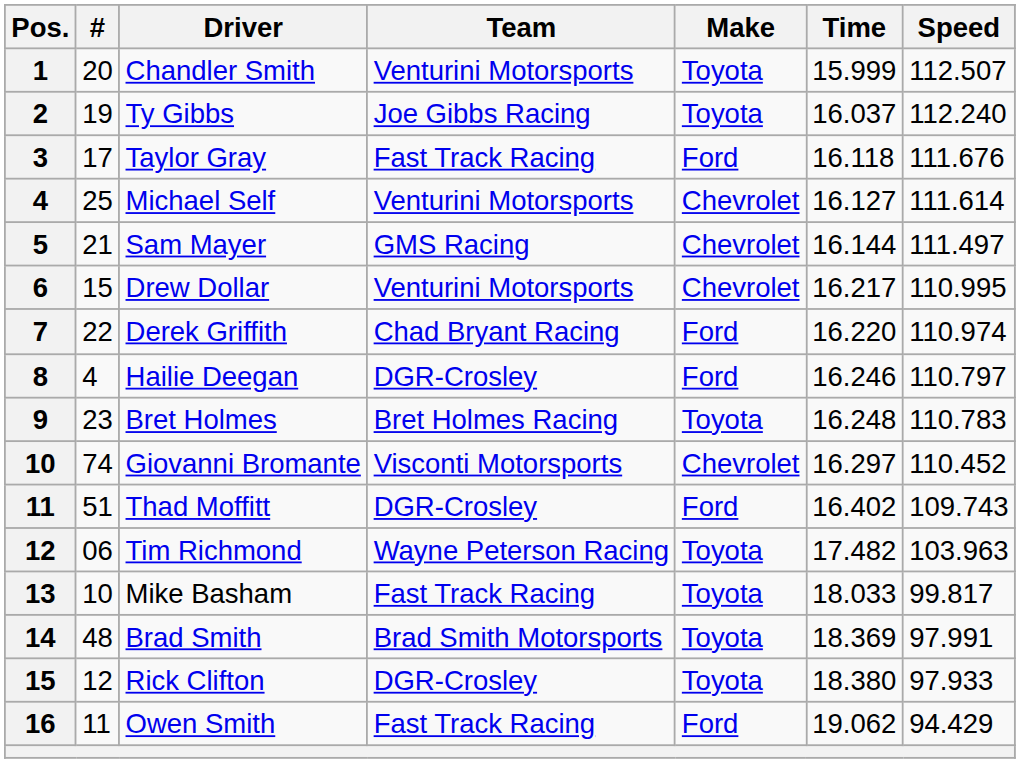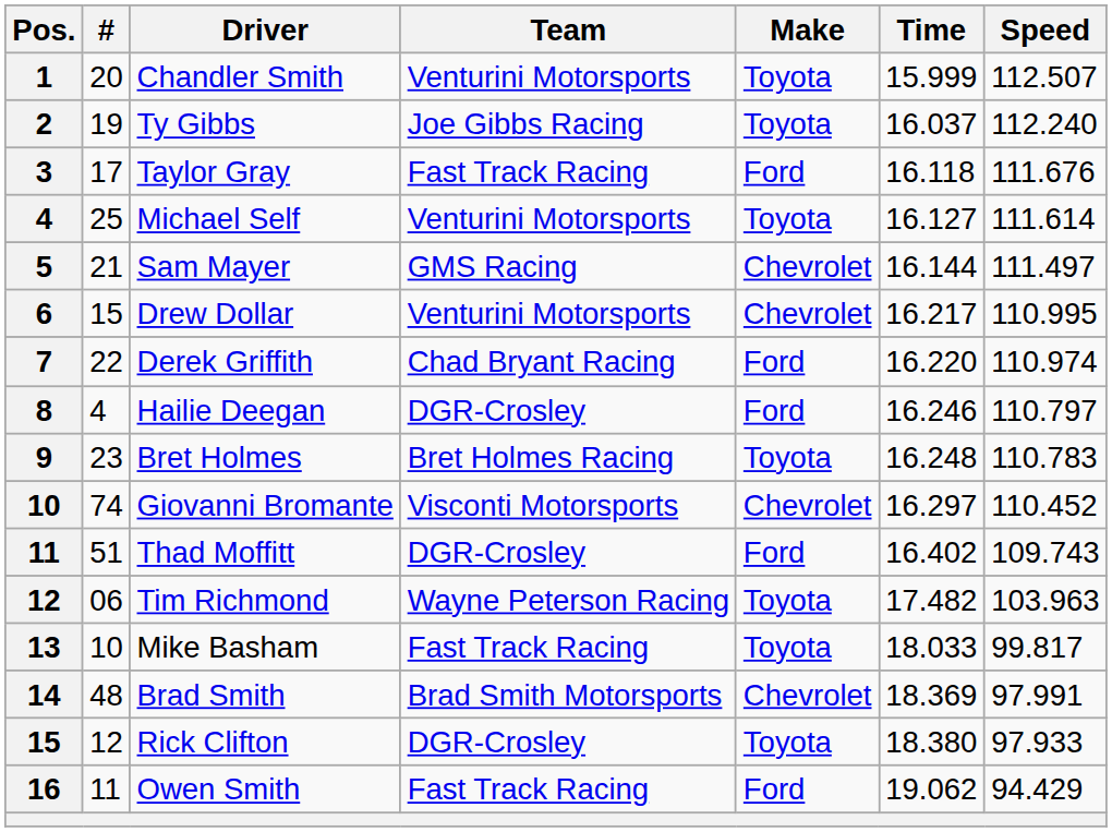Michael Self | Make: Chevrolet -> Toyota
Brad Smith | Make: Toyota -> Chevrolet
